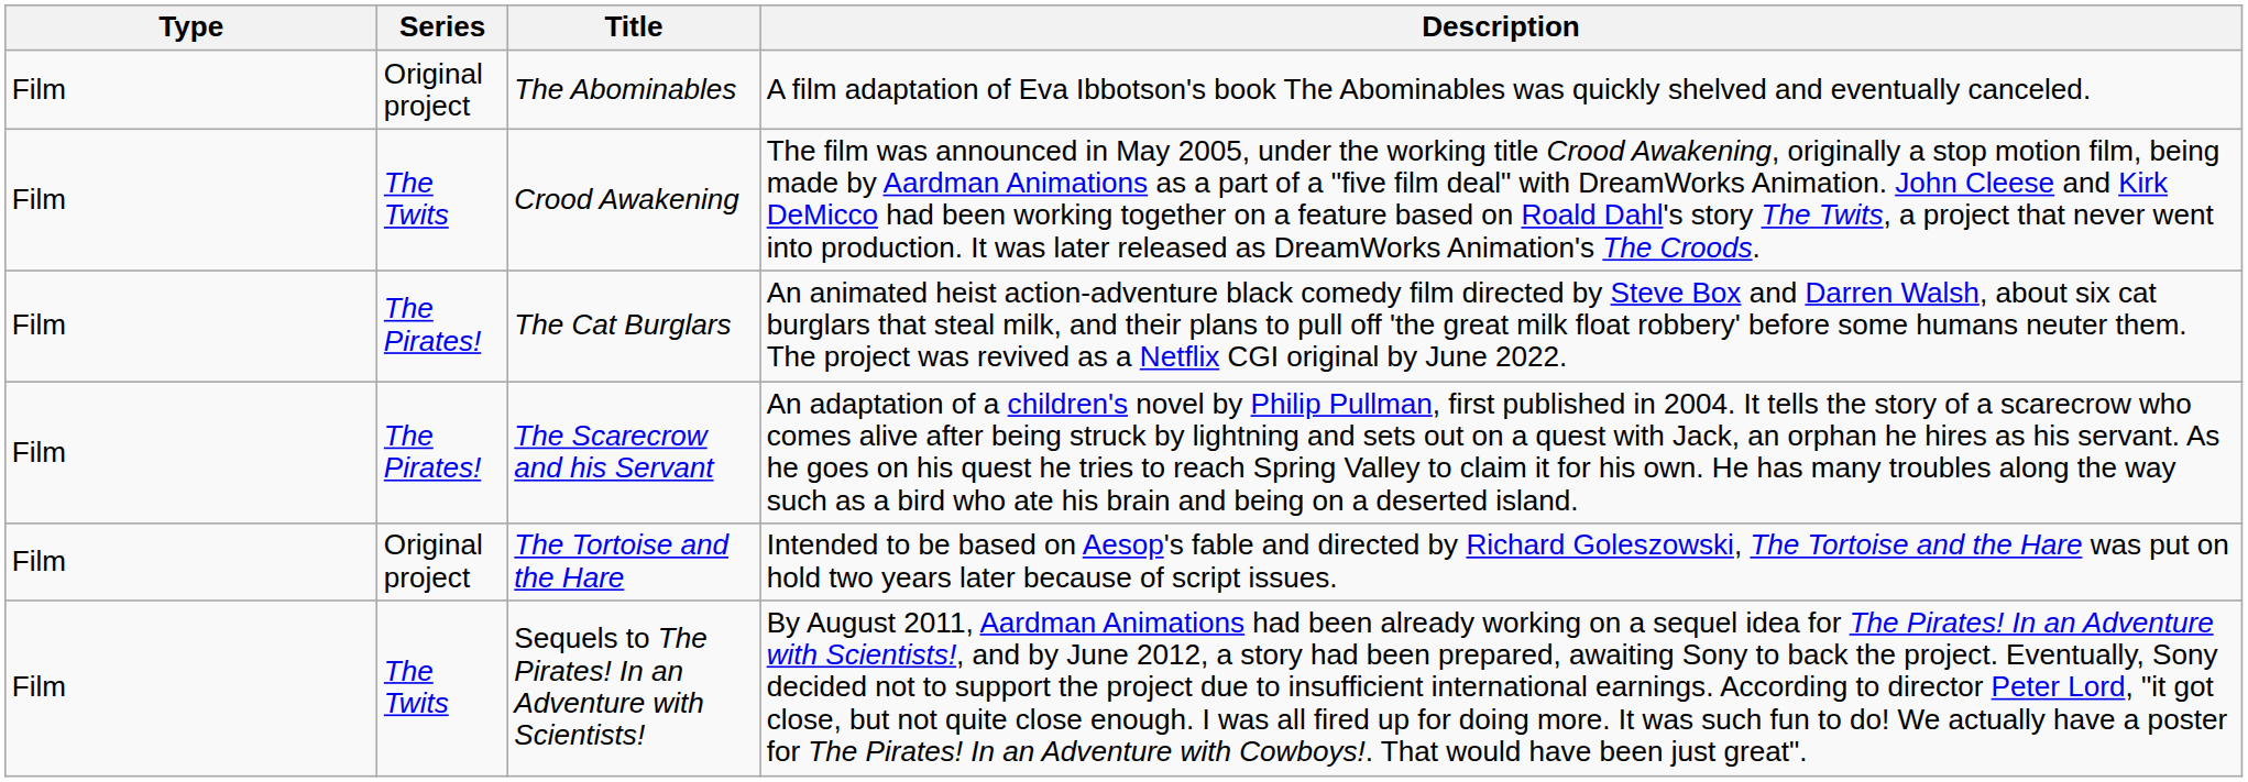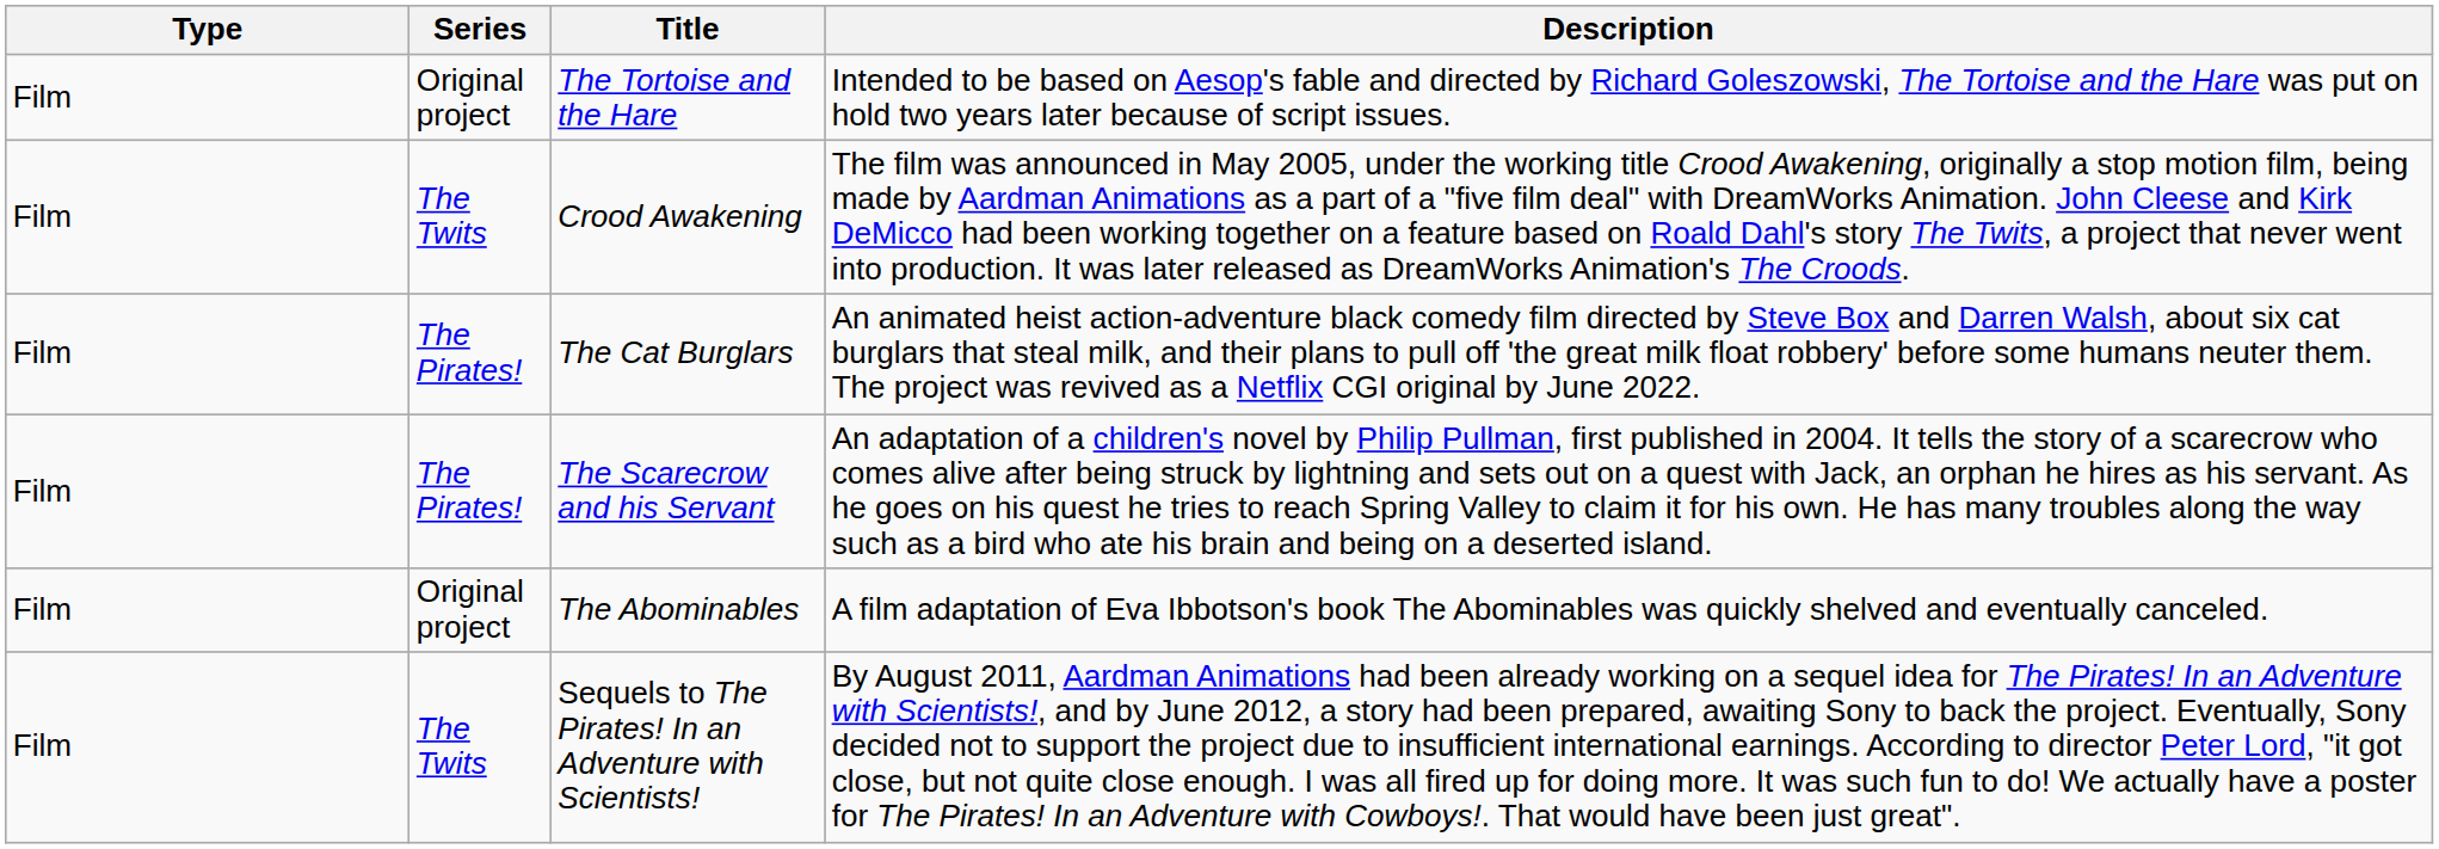rows swapped: The Tortoise and the Hare <-> The Abominables
